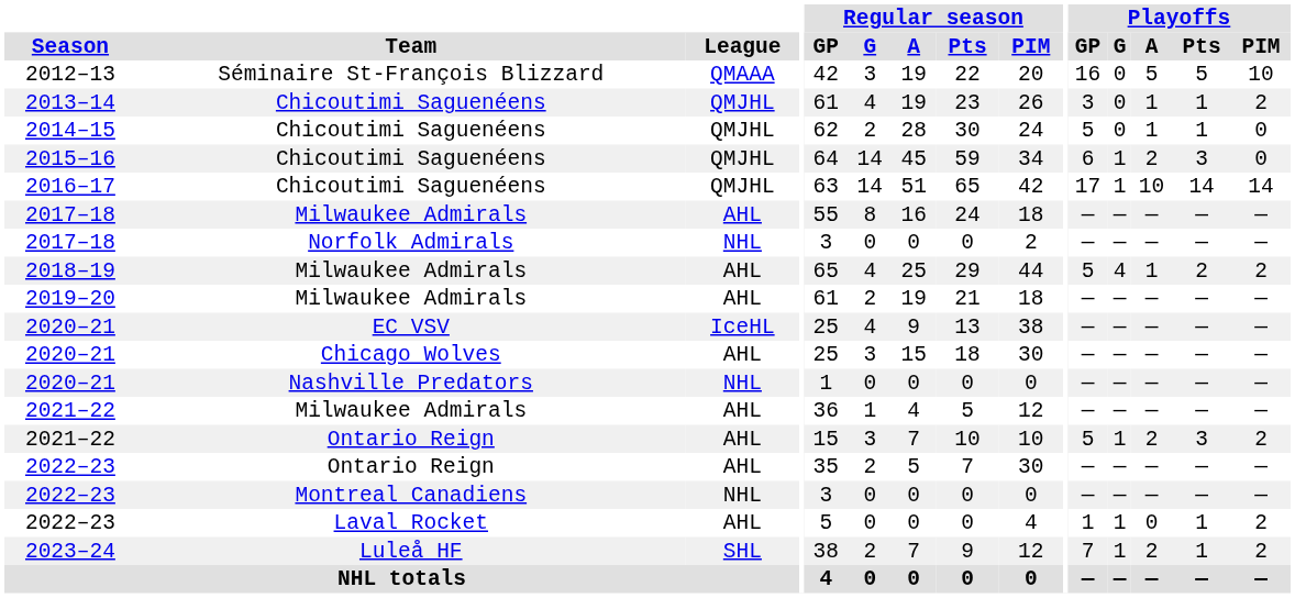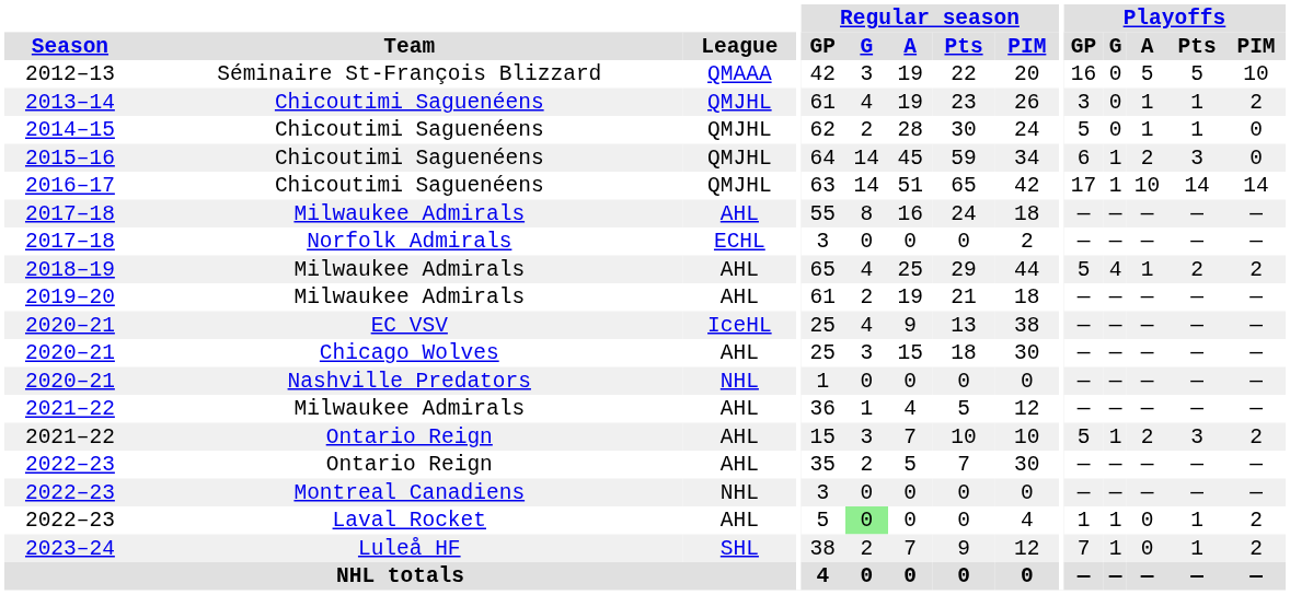2017–18 / Norfolk Admirals | League: NHL -> ECHL
2022–23 / Laval Rocket | Regular season / G: no background -> lightgreen background
2023–24 | Playoffs / A: 2 -> 0
